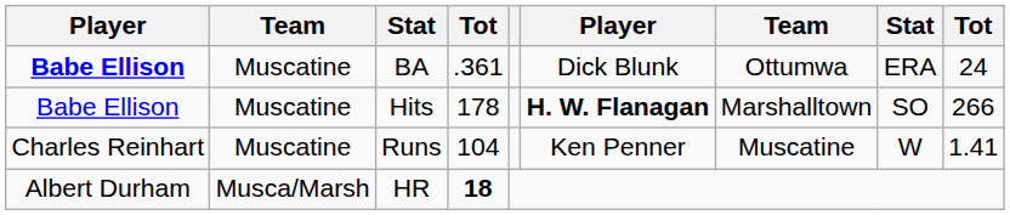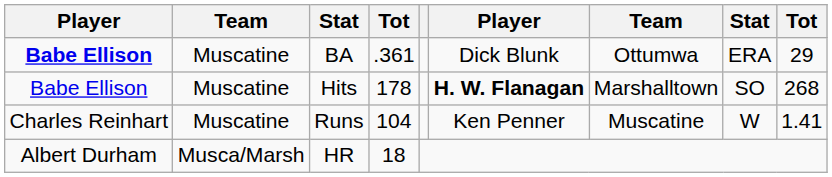BA | column 9: 24 -> 29
Hits | column 9: 266 -> 268
HR | column 4: bold -> normal
